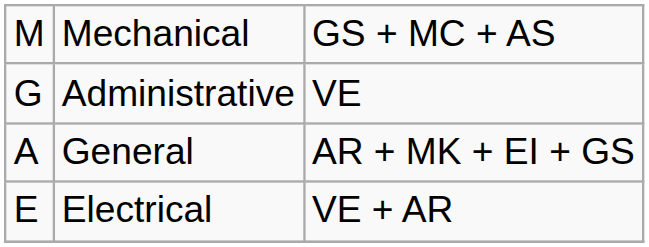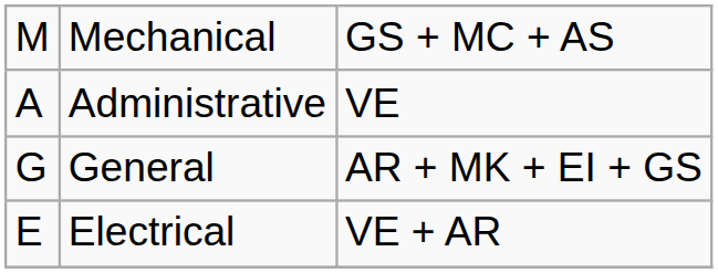Administrative | column 1: G -> A
General | column 1: A -> G
